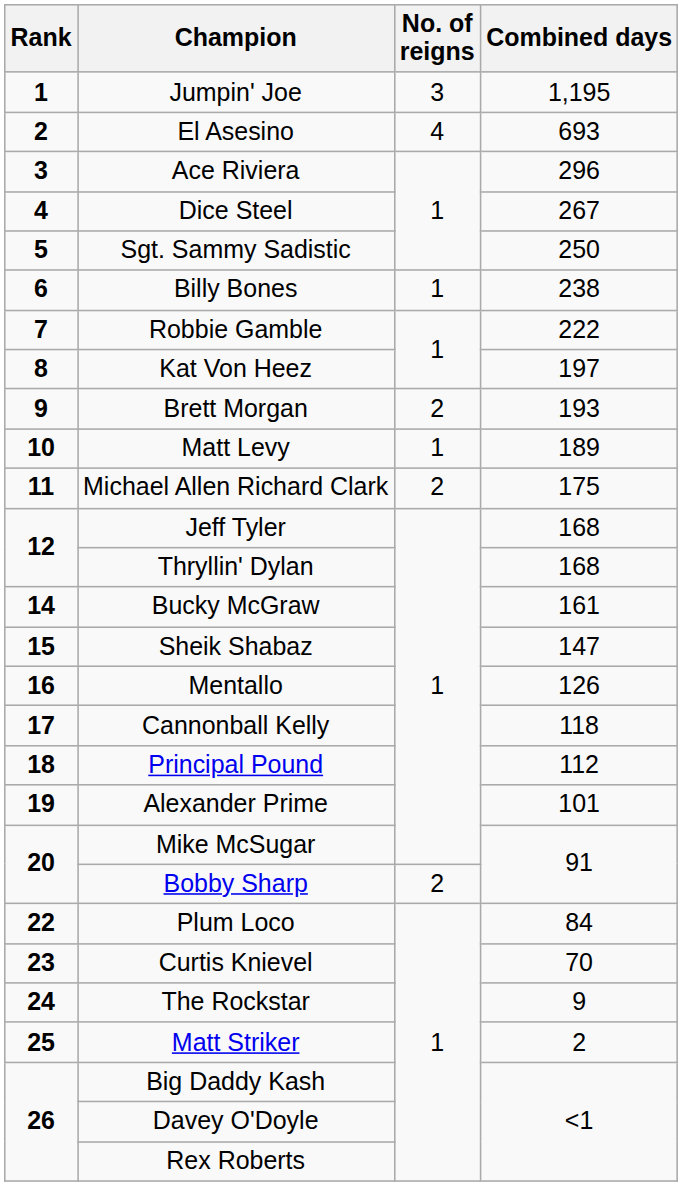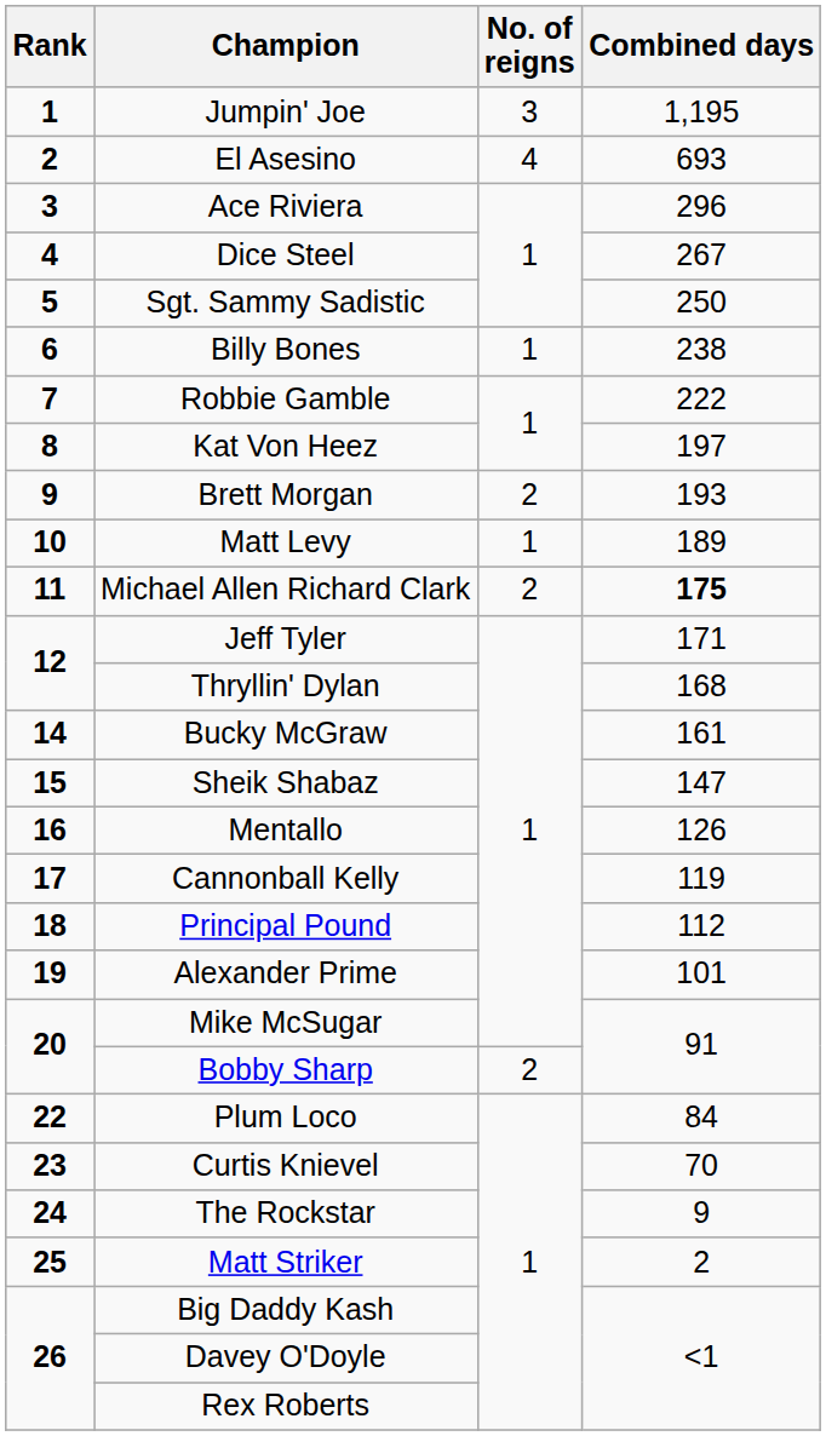Michael Allen Richard Clark | Combined days: normal -> bold
Jeff Tyler | Combined days: 168 -> 171
Cannonball Kelly | Combined days: 118 -> 119
